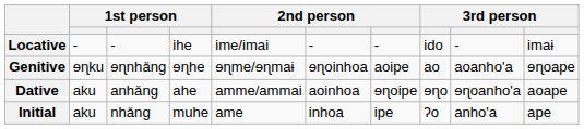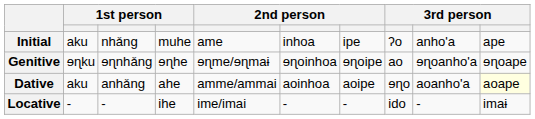rows swapped: Initial <-> Locative
Genitive | column 7: aoipe -> ɘɳoipe
Genitive | column 9: aoanho'a -> ɘɳoanho'a
Dative | column 7: ɘɳoipe -> aoipe
Dative | column 9: ɘɳoanho'a -> aoanho'a
Dative | column 10: no background -> lightyellow background
